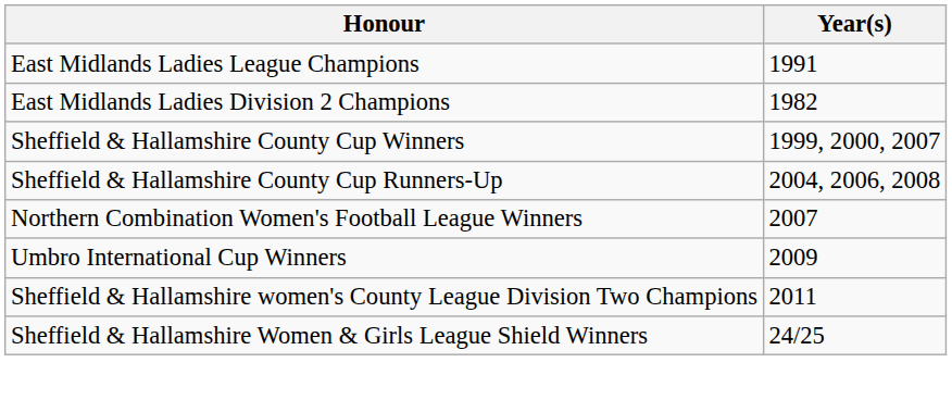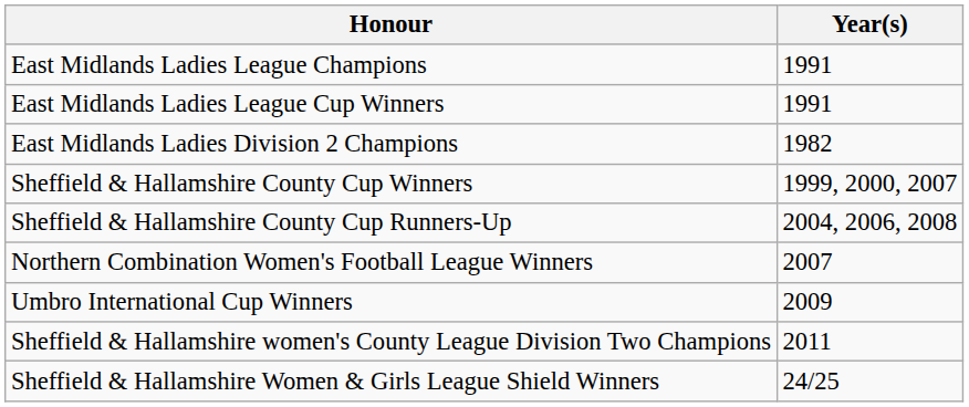+ row: East Midlands Ladies League Cup Winners | 1991
